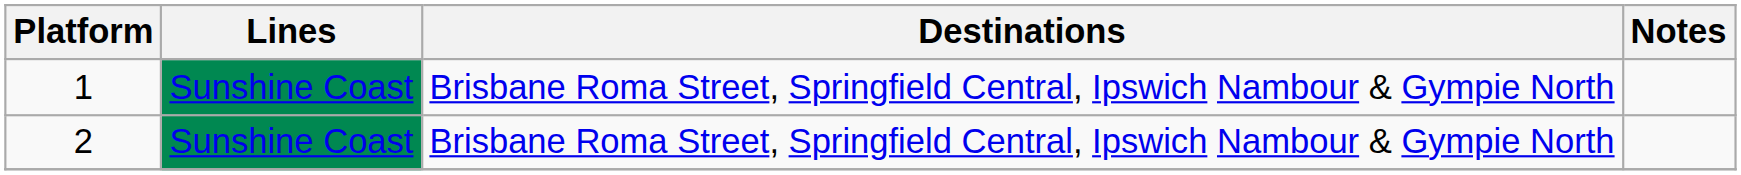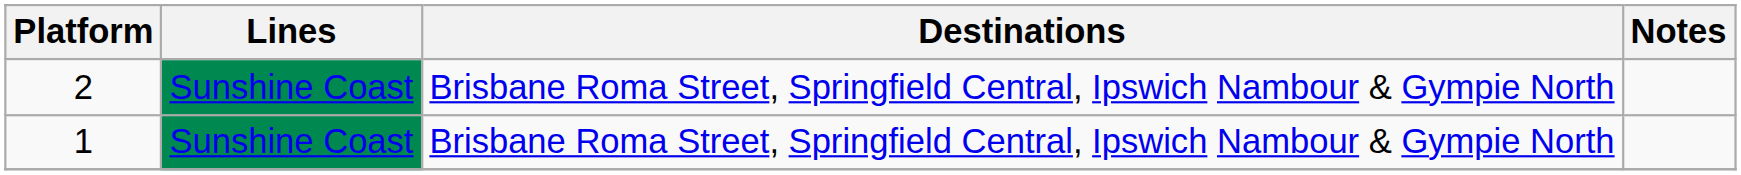rows swapped: 1 <-> 2
